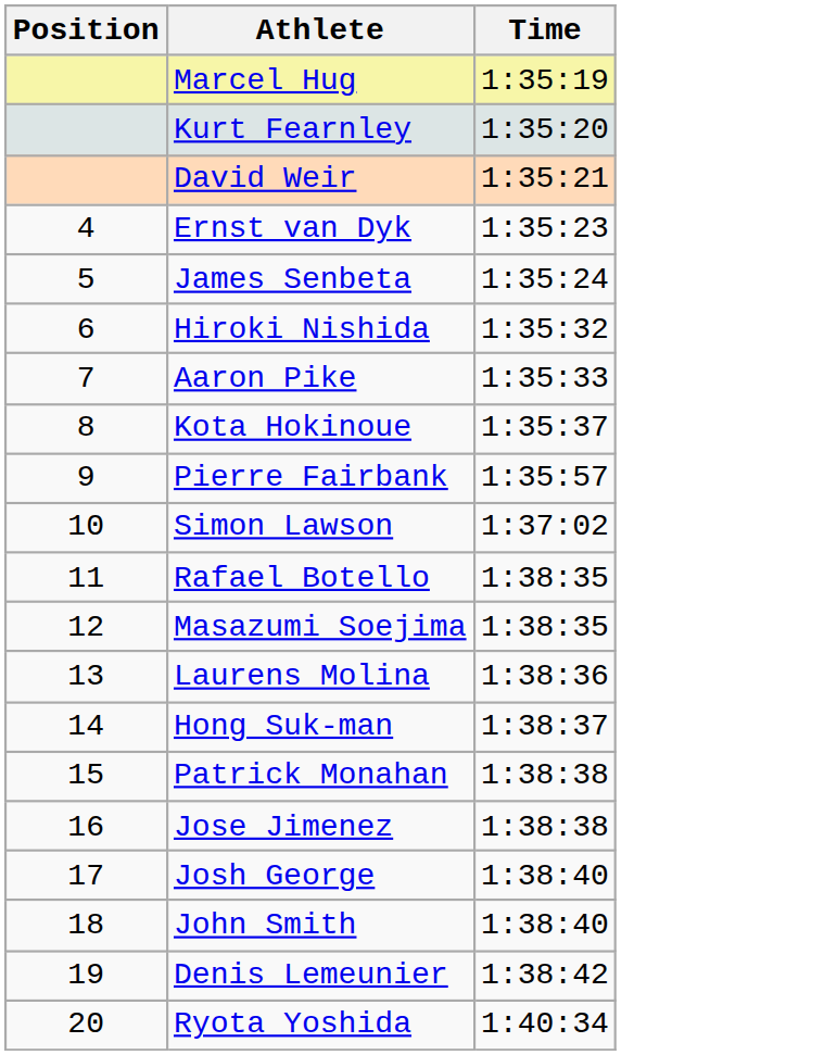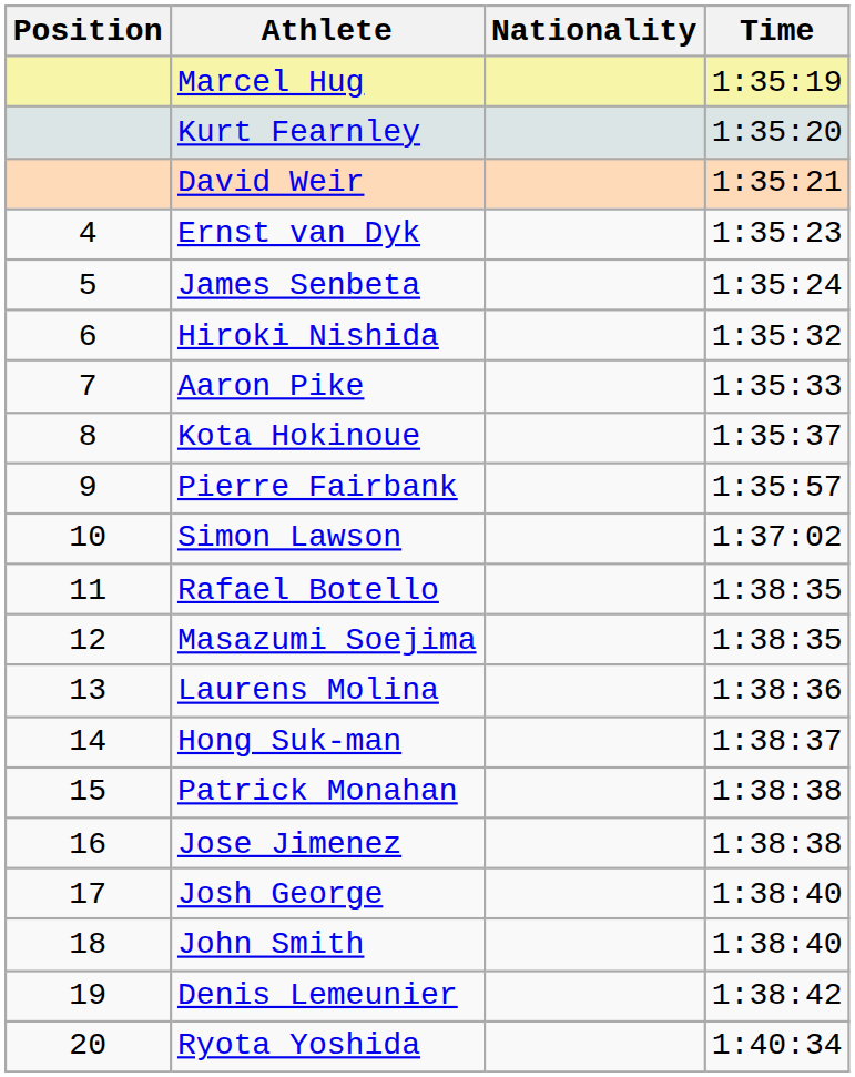+ column: Nationality
